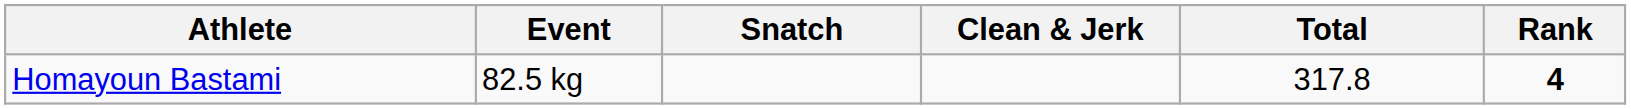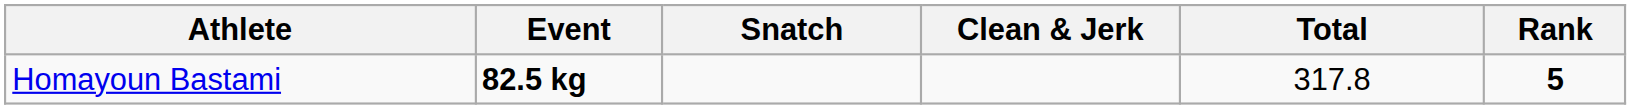Homayoun Bastami | Event: normal -> bold
Homayoun Bastami | Rank: 4 -> 5
